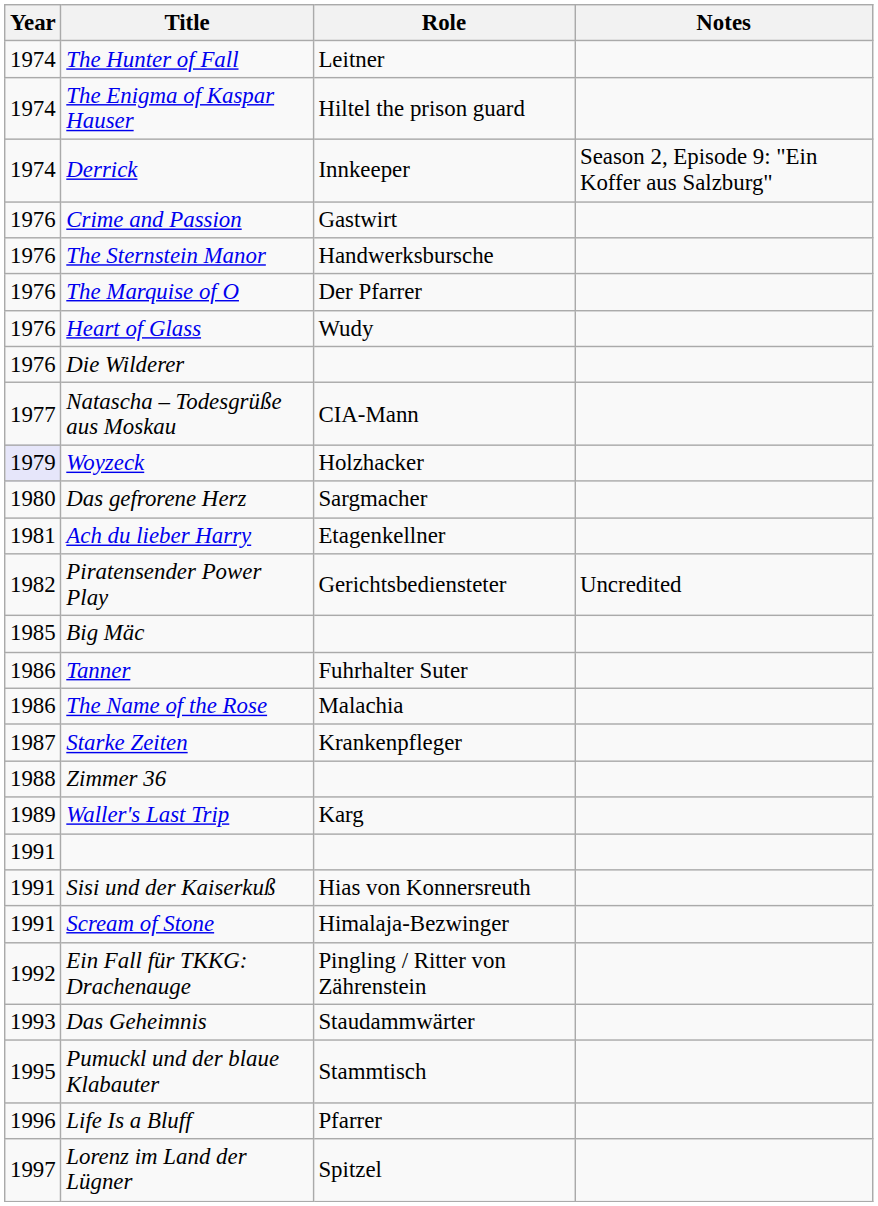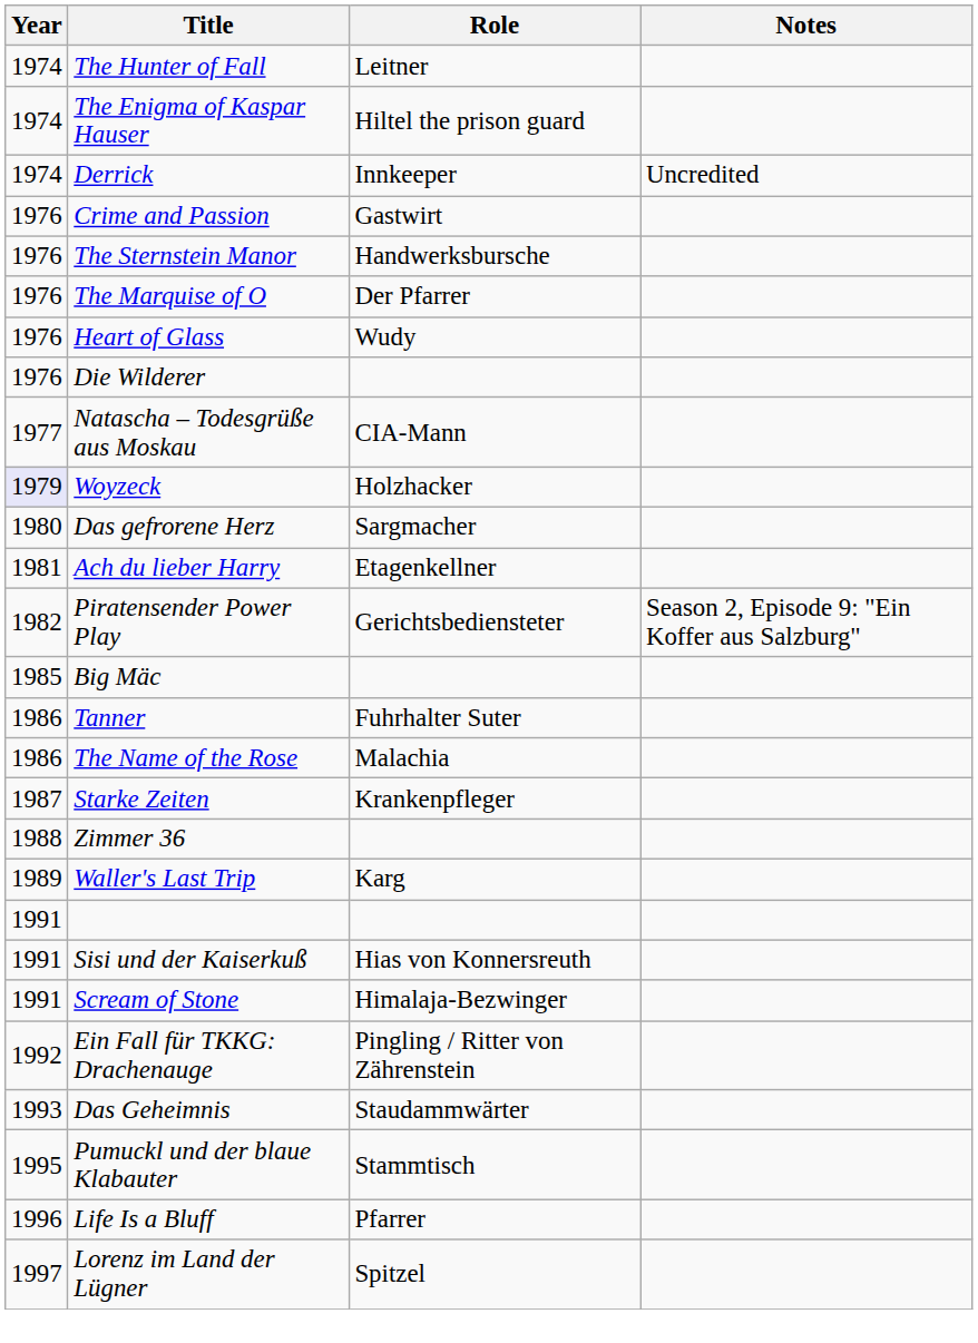Derrick | Notes: Season 2, Episode 9: "Ein Koffer aus Salzburg" -> Uncredited
Piratensender Power Play | Notes: Uncredited -> Season 2, Episode 9: "Ein Koffer aus Salzburg"
